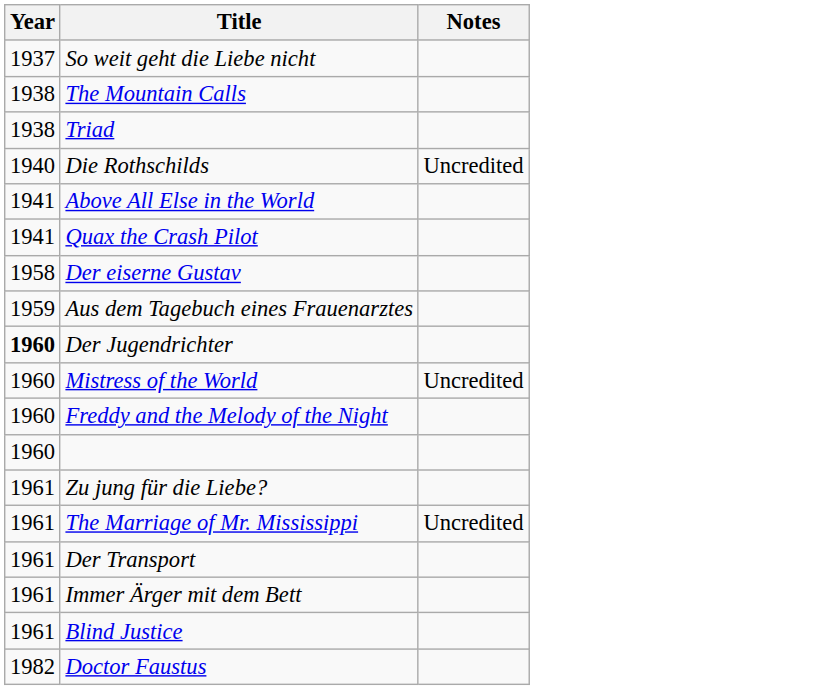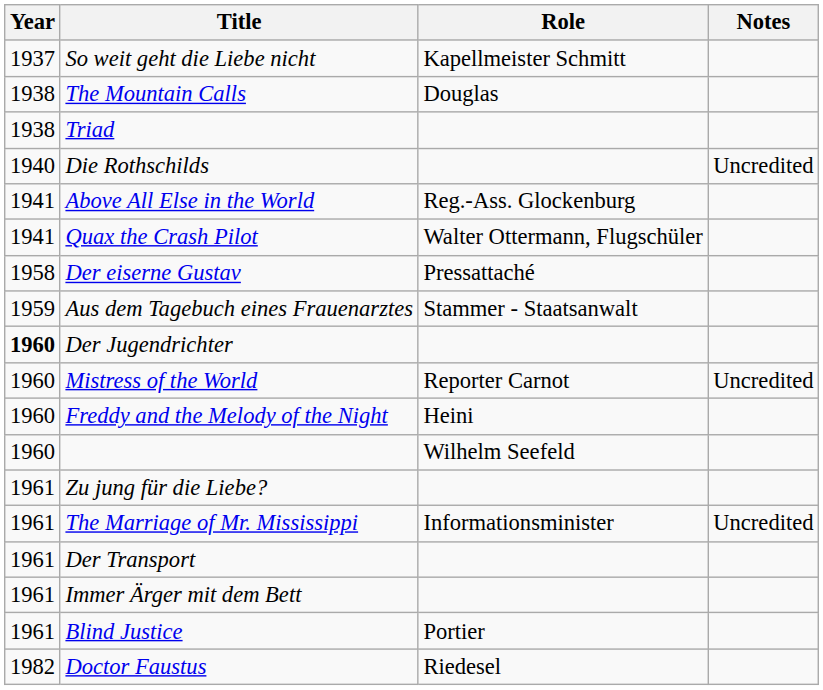+ column: Role | Kapellmeister Schmitt | Douglas | Reg.-Ass. Glockenburg | Walter Ottermann, Flugschüler | Pressattaché | Stammer - Staatsanwalt | Reporter Carnot | Heini | Wilhelm Seefeld | Informationsminister | Portier | Riedesel
